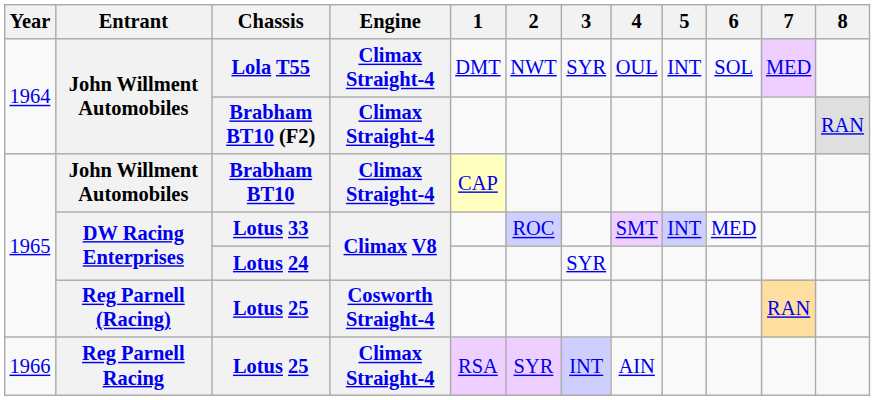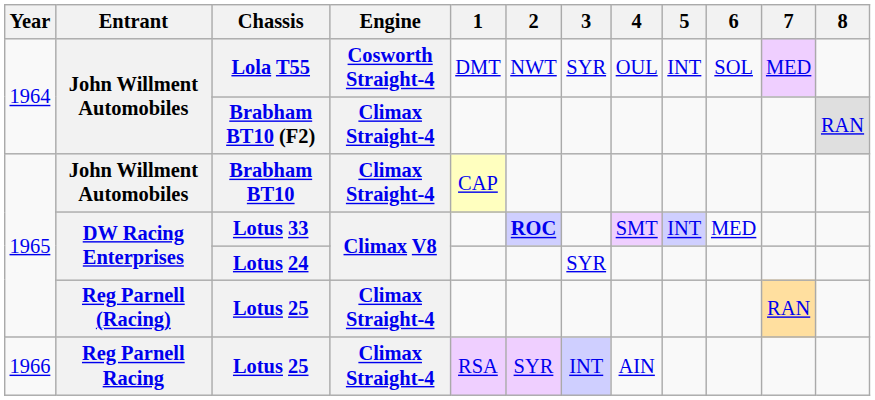Lola T55 | Engine: Climax Straight-4 -> Cosworth Straight-4
Lotus 33 | 2: normal -> bold
Reg Parnell (Racing) / Lotus 25 | Engine: Cosworth Straight-4 -> Climax Straight-4
